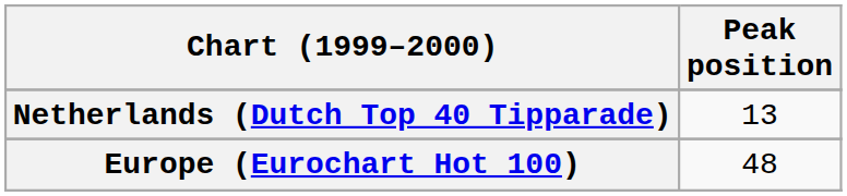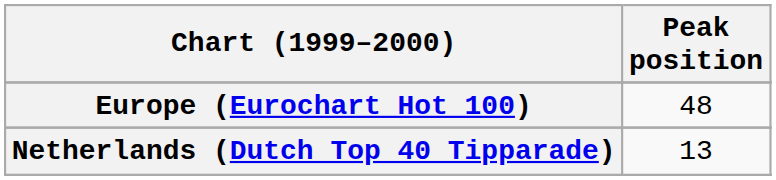rows swapped: Europe (Eurochart Hot 100) <-> Netherlands (Dutch Top 40 Tipparade)
